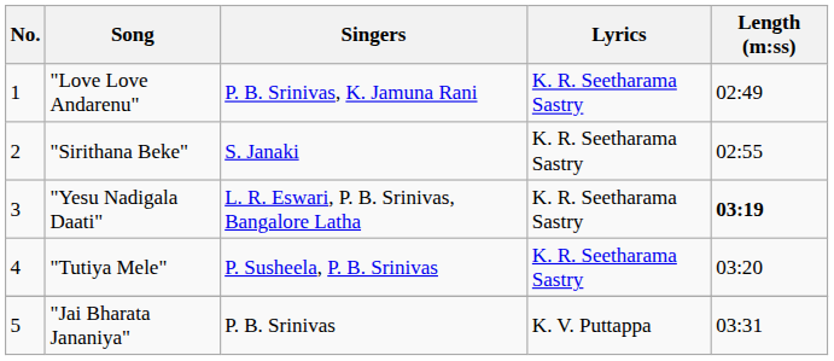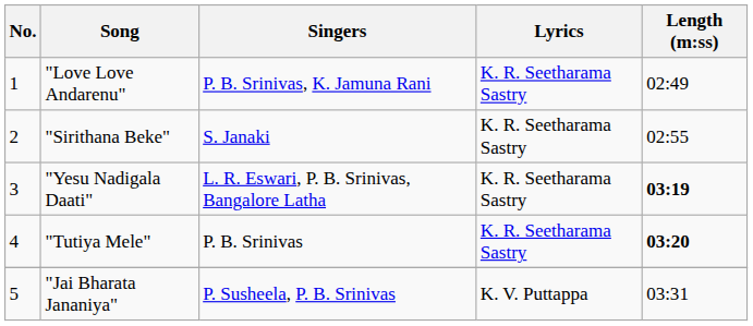"Tutiya Mele" | Singers: P. Susheela, P. B. Srinivas -> P. B. Srinivas
"Tutiya Mele" | Length (m:ss): normal -> bold
"Jai Bharata Jananiya" | Singers: P. B. Srinivas -> P. Susheela, P. B. Srinivas
